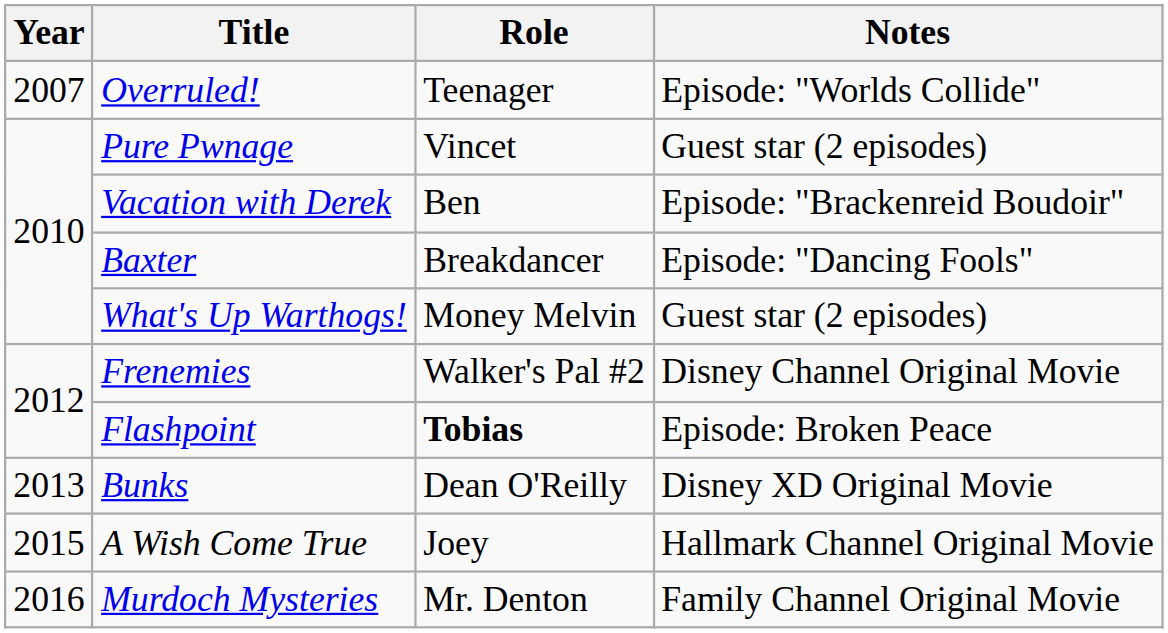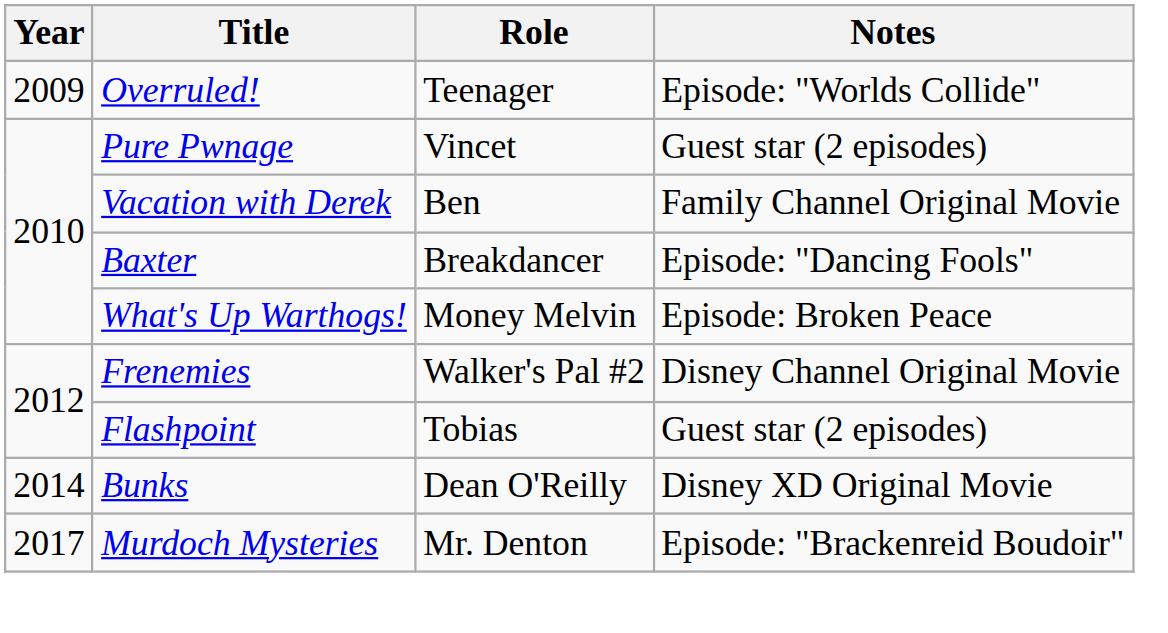Overruled! | Year: 2007 -> 2009
Vacation with Derek | Notes: Episode: "Brackenreid Boudoir" -> Family Channel Original Movie
What's Up Warthogs! | Notes: Guest star (2 episodes) -> Episode: Broken Peace
Flashpoint | Role: bold -> normal
Flashpoint | Notes: Episode: Broken Peace -> Guest star (2 episodes)
Bunks | Year: 2013 -> 2014
- row: 2015 | A Wish Come True | Joey | Hallmark Channel Original Movie
Murdoch Mysteries | Year: 2016 -> 2017
Murdoch Mysteries | Notes: Family Channel Original Movie -> Episode: "Brackenreid Boudoir"
